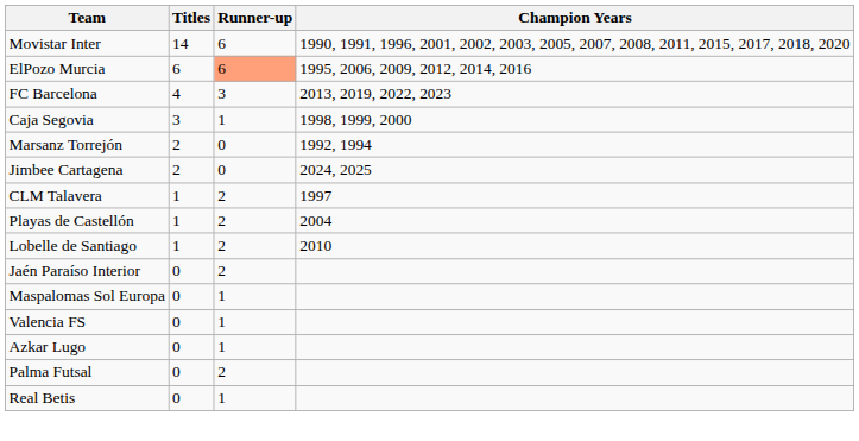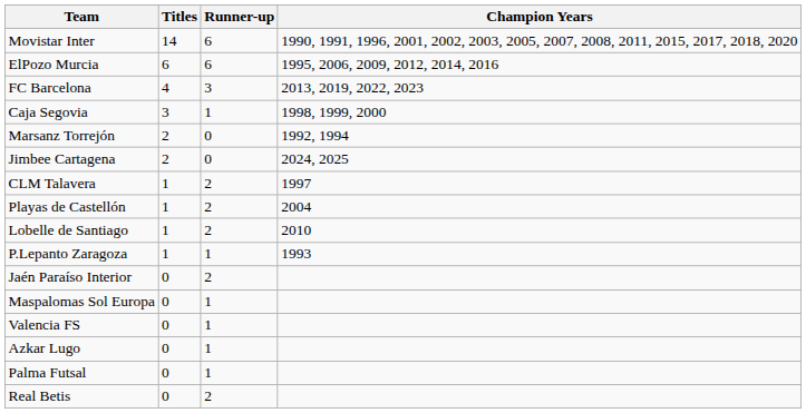ElPozo Murcia | Runner-up: lightsalmon background -> no background
+ row: P.Lepanto Zaragoza | 1 | 1 | 1993
Palma Futsal | Runner-up: 2 -> 1
Real Betis | Runner-up: 1 -> 2
